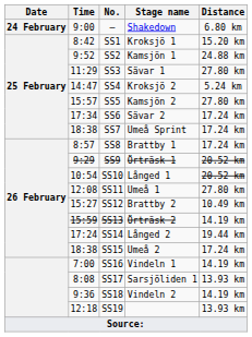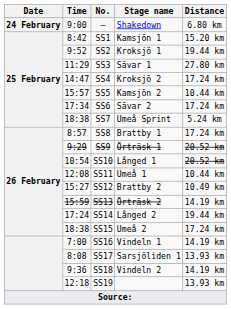SS1 | Stage name: Kroksjö 1 -> Kamsjön 1
SS2 | Stage name: Kamsjön 1 -> Kroksjö 1
SS2 | Distance: 24.88 km -> 19.44 km
SS4 | Distance: 5.24 km -> 17.24 km
SS5 | Distance: 27.80 km -> 10.44 km
SS7 | Distance: 17.24 km -> 5.24 km
SS11 | Distance: 27.80 km -> 10.44 km
